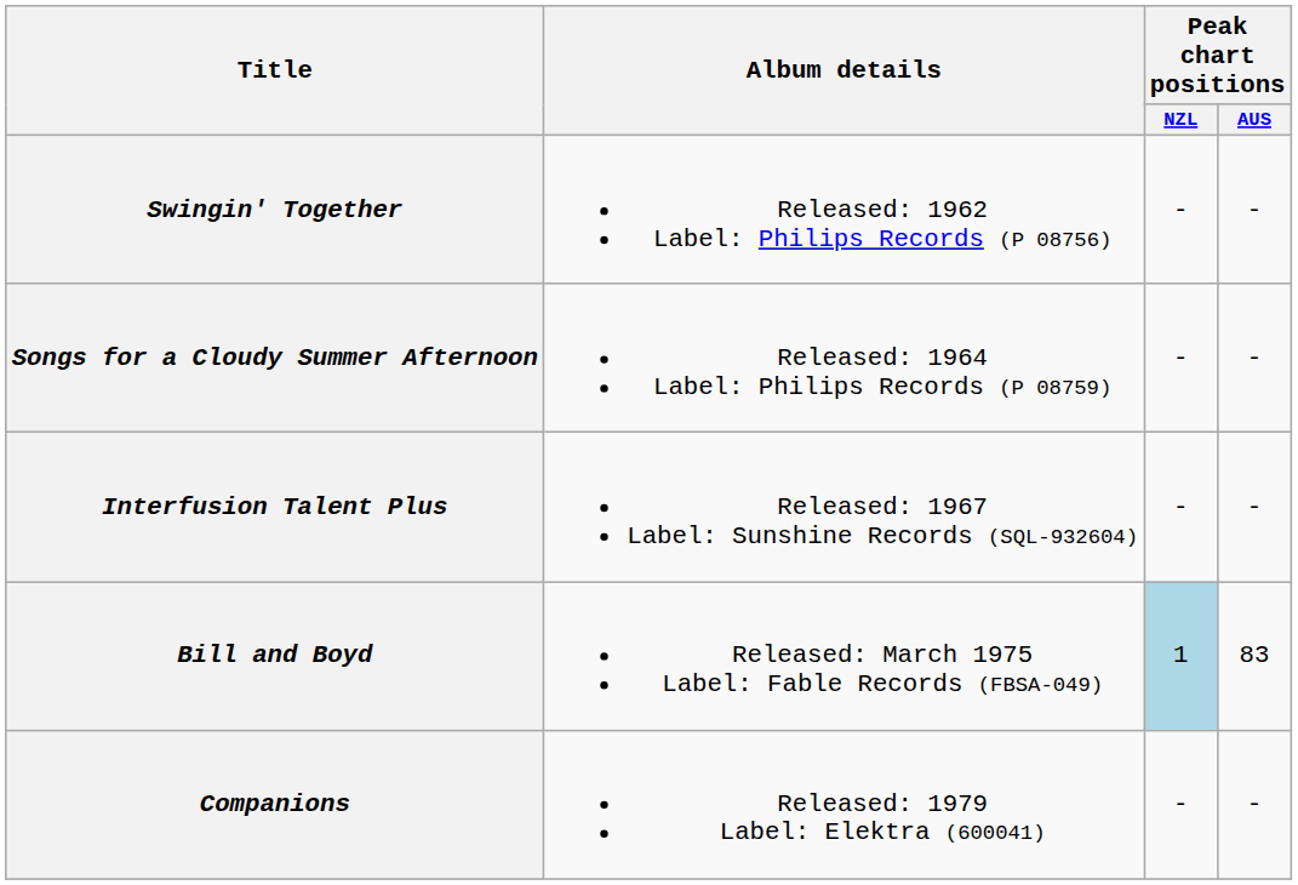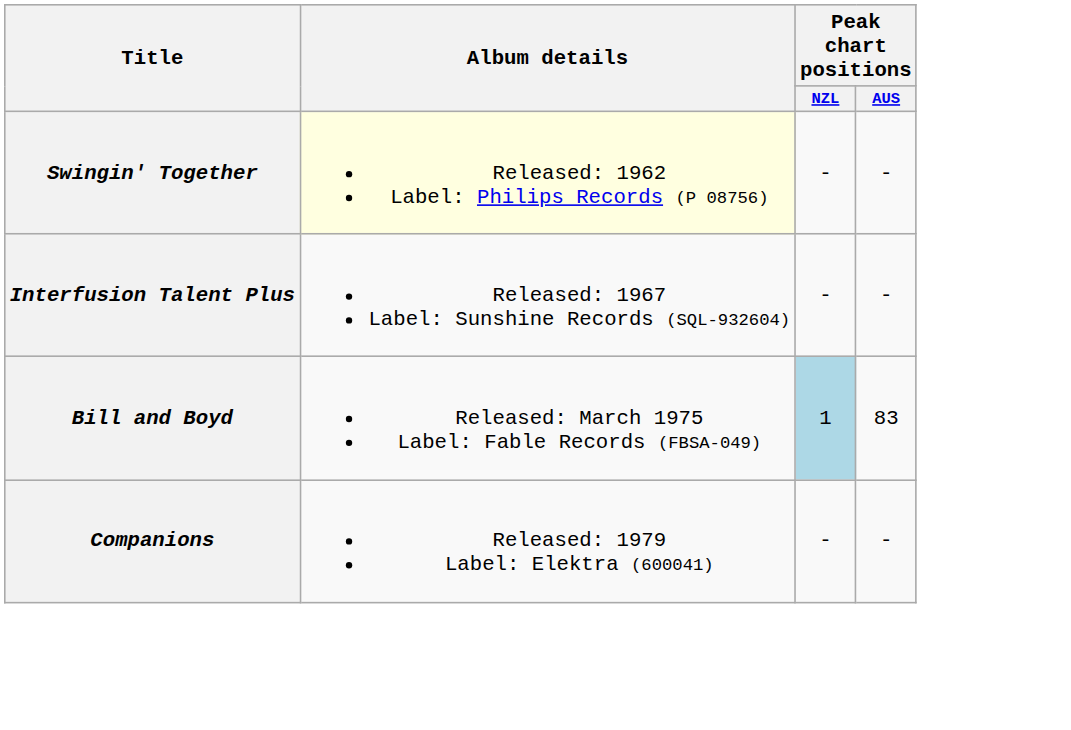Swingin' Together | Album details: no background -> lightyellow background
- row: Songs for a Cloudy Summer Afternoon | Released: 1964 Label: Philips Records (P 08759) | - | -
